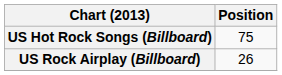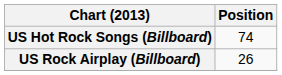US Hot Rock Songs (Billboard) | Position: 75 -> 74
